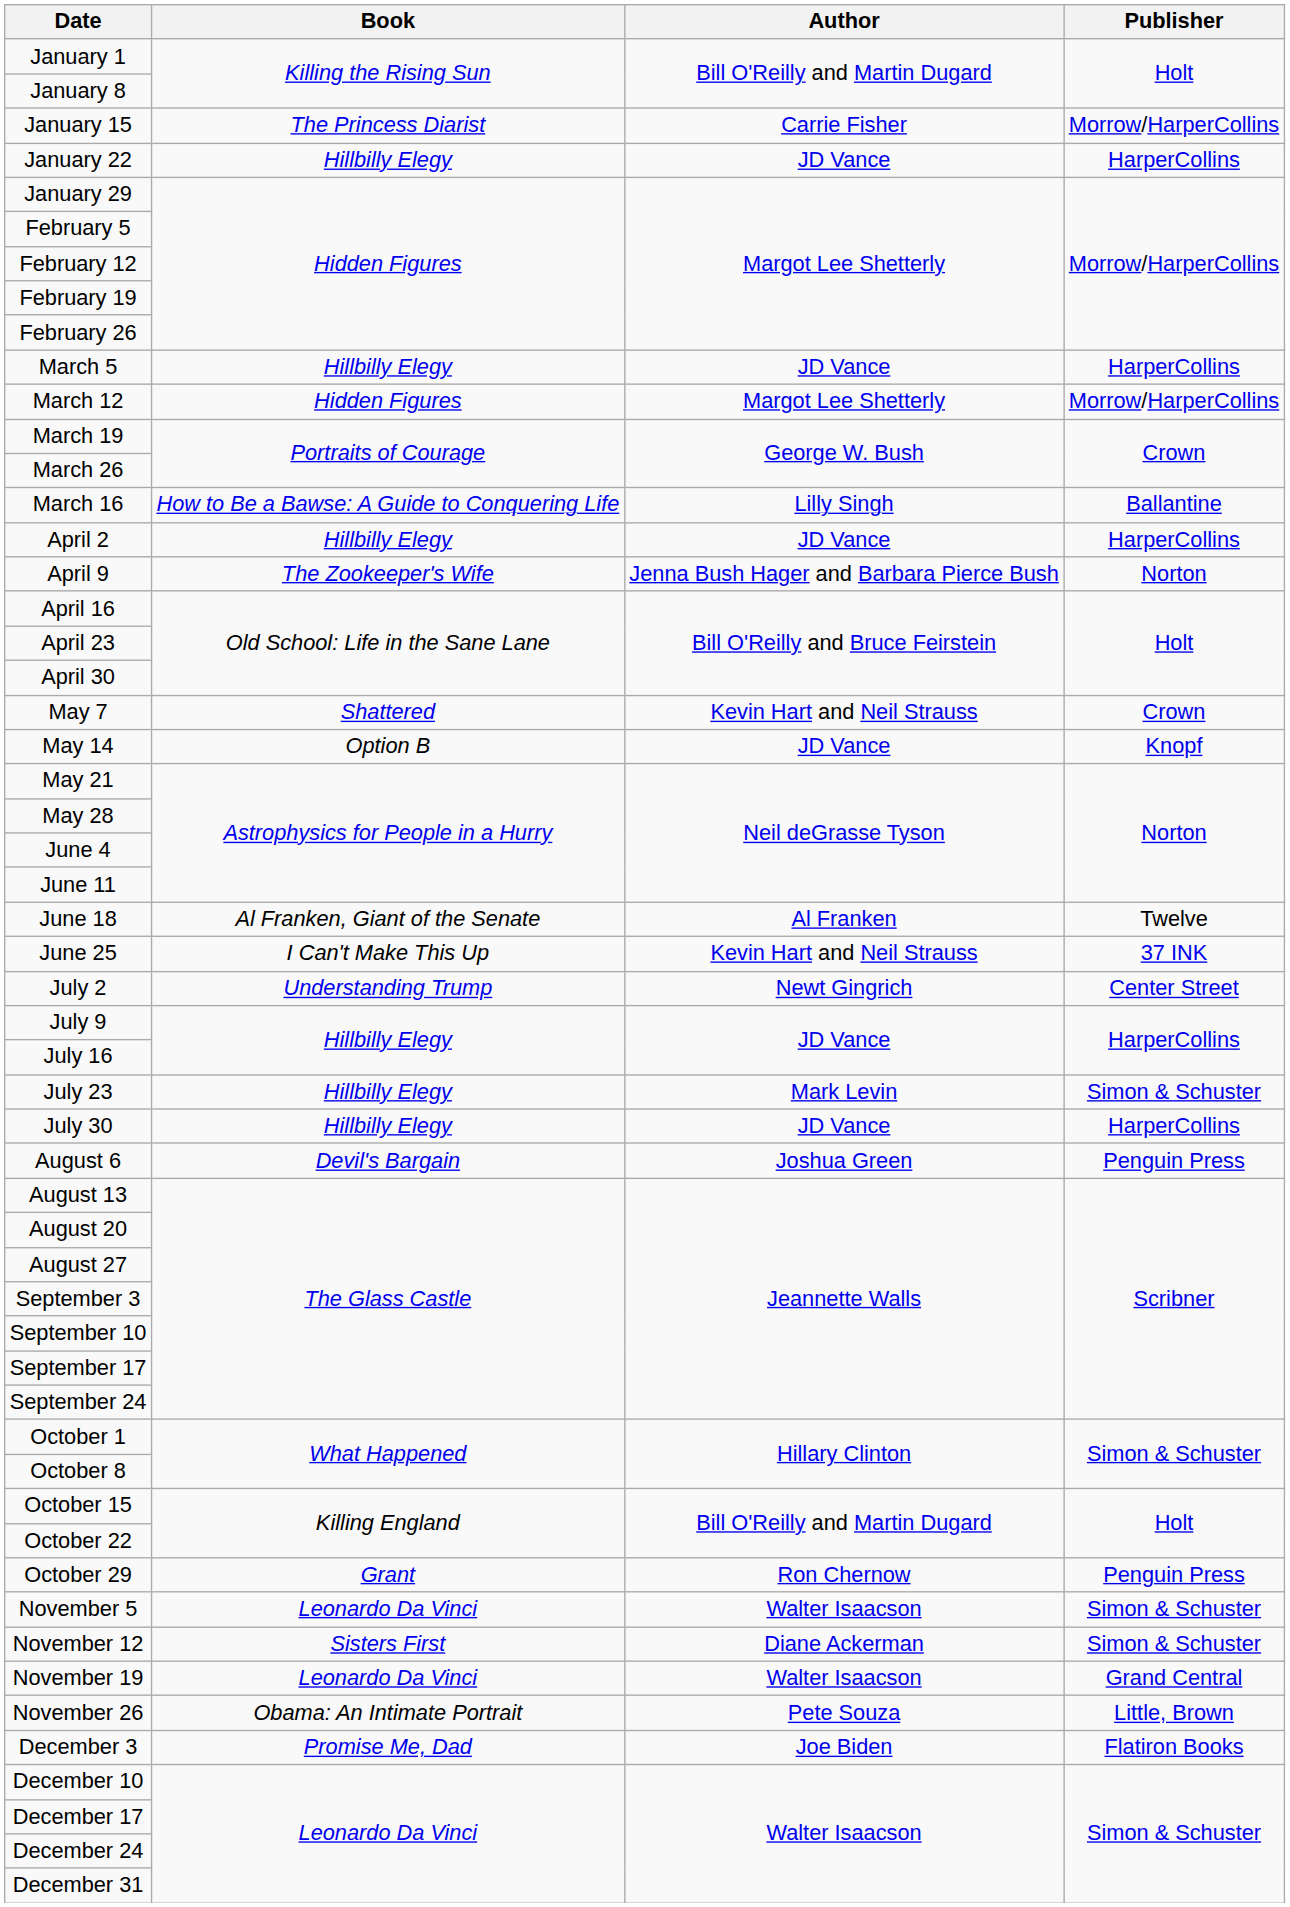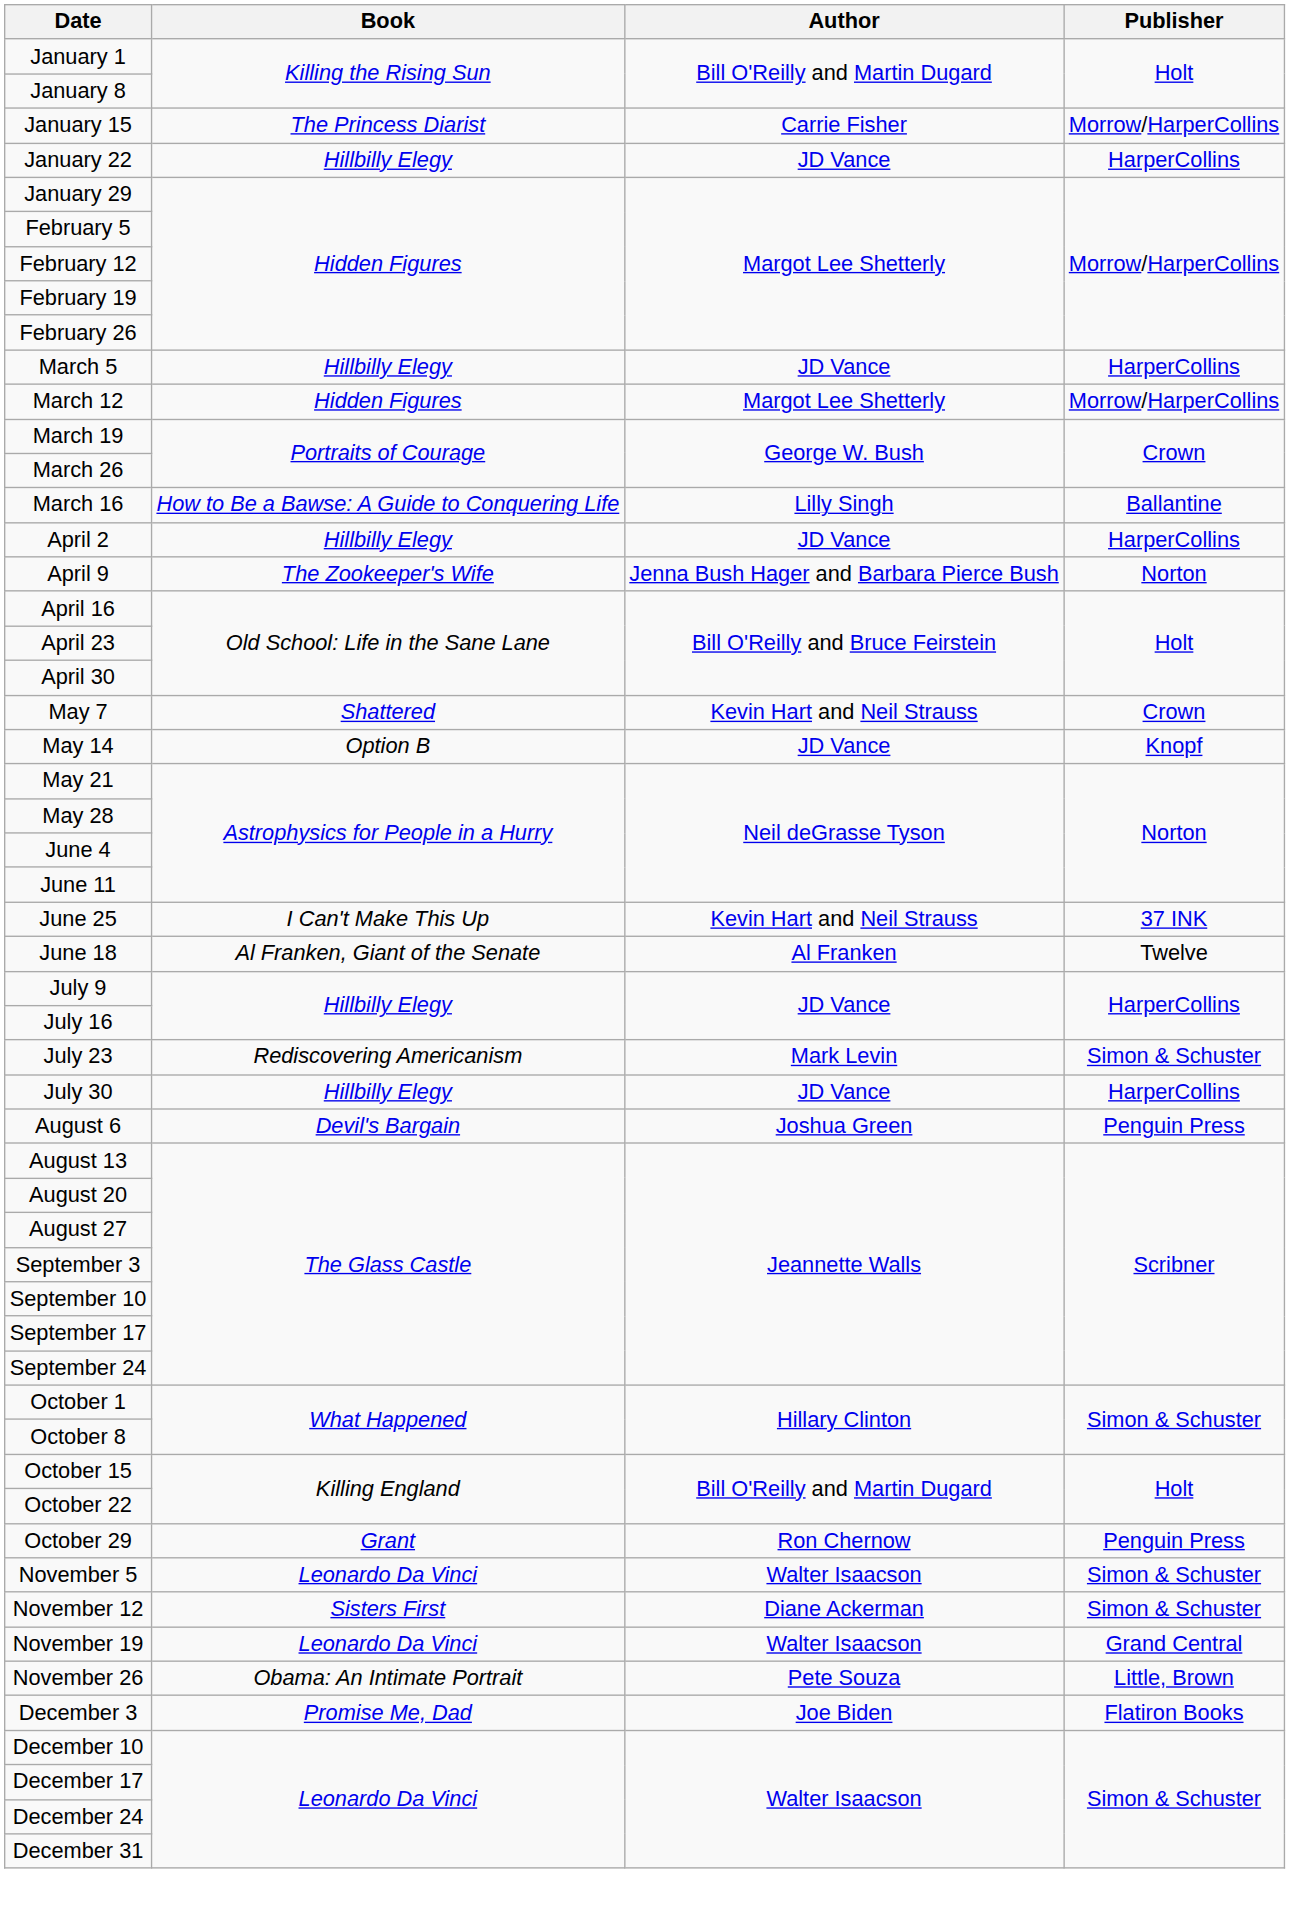rows swapped: June 18 <-> June 25
- row: July 2 | Understanding Trump | Newt Gingrich | Center Street
July 23 | Book: Hillbilly Elegy -> Rediscovering Americanism
